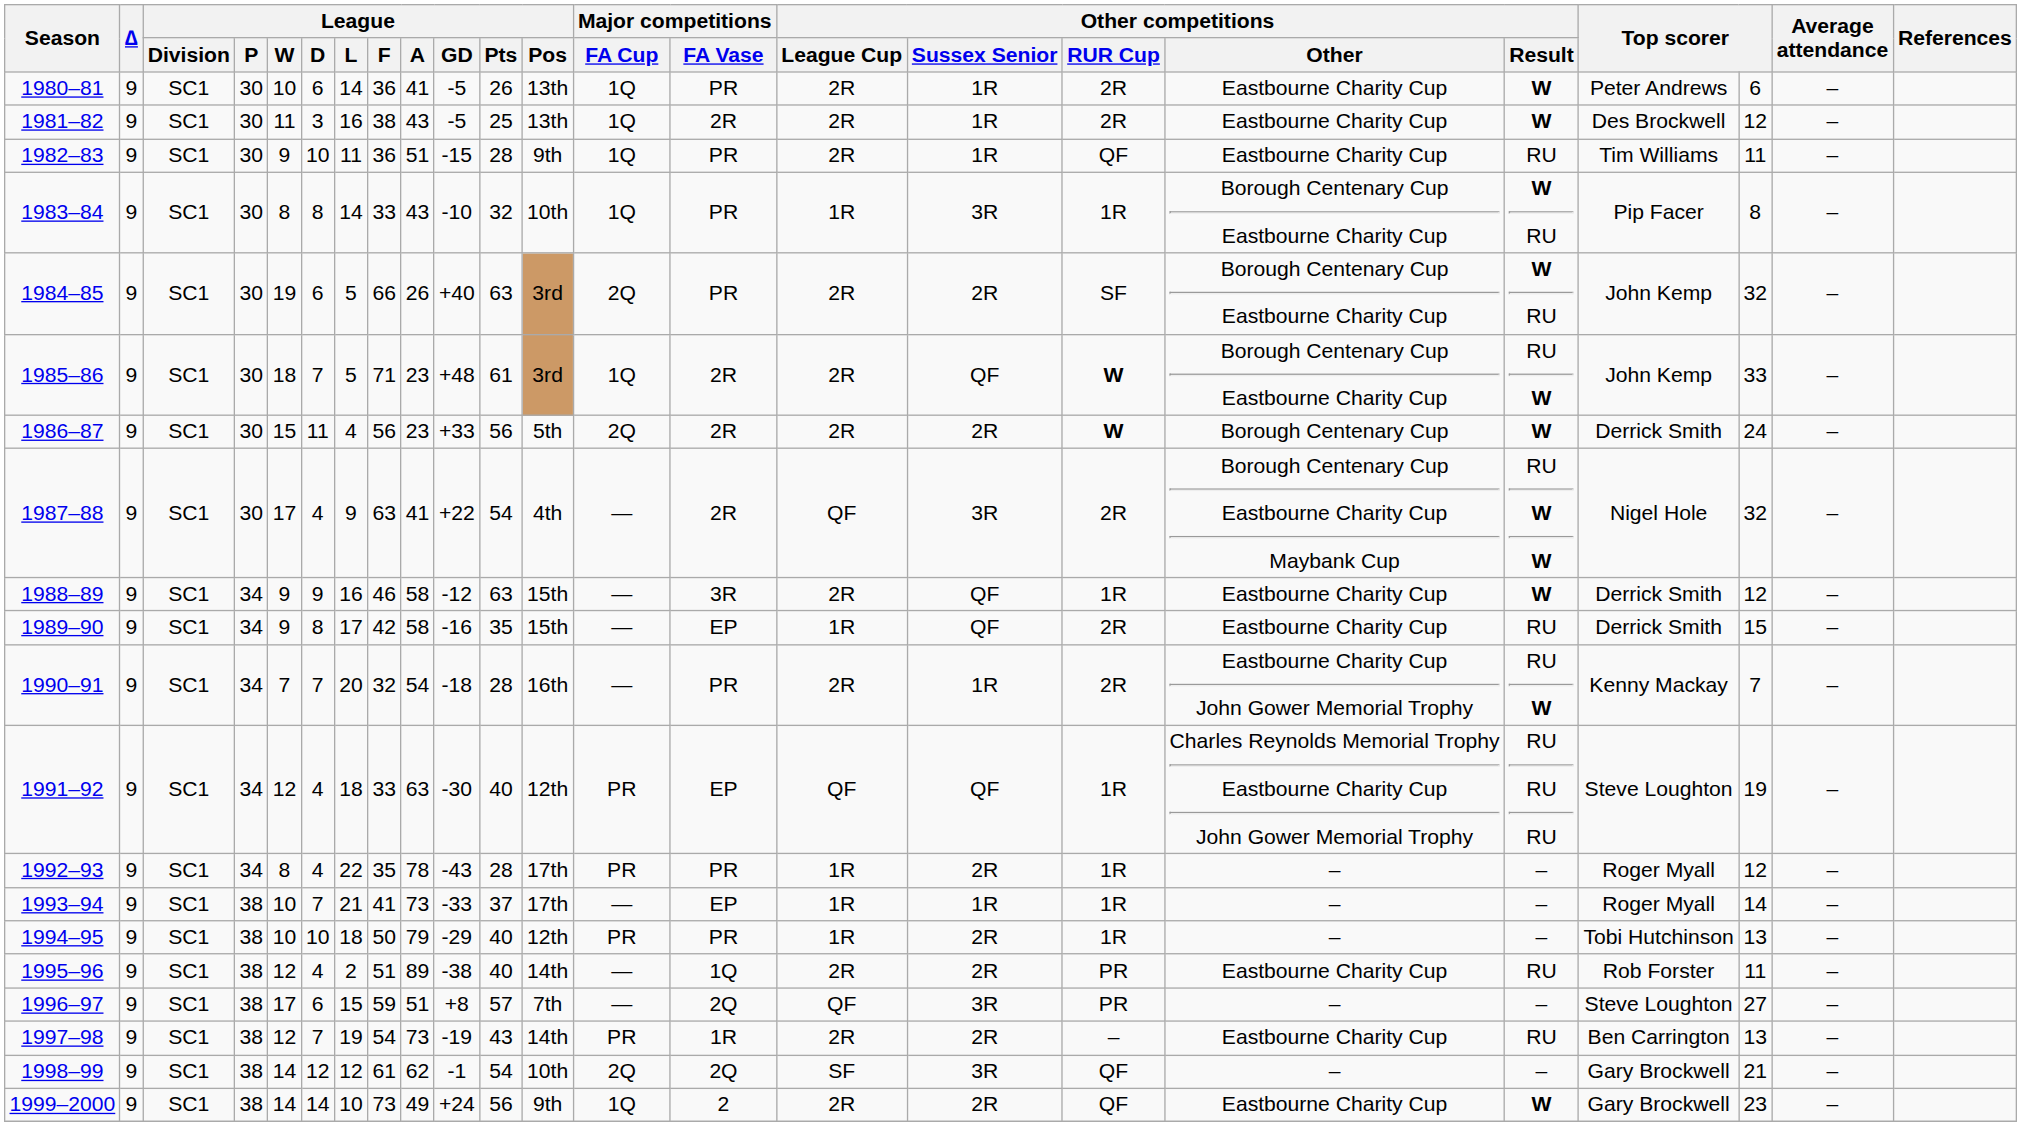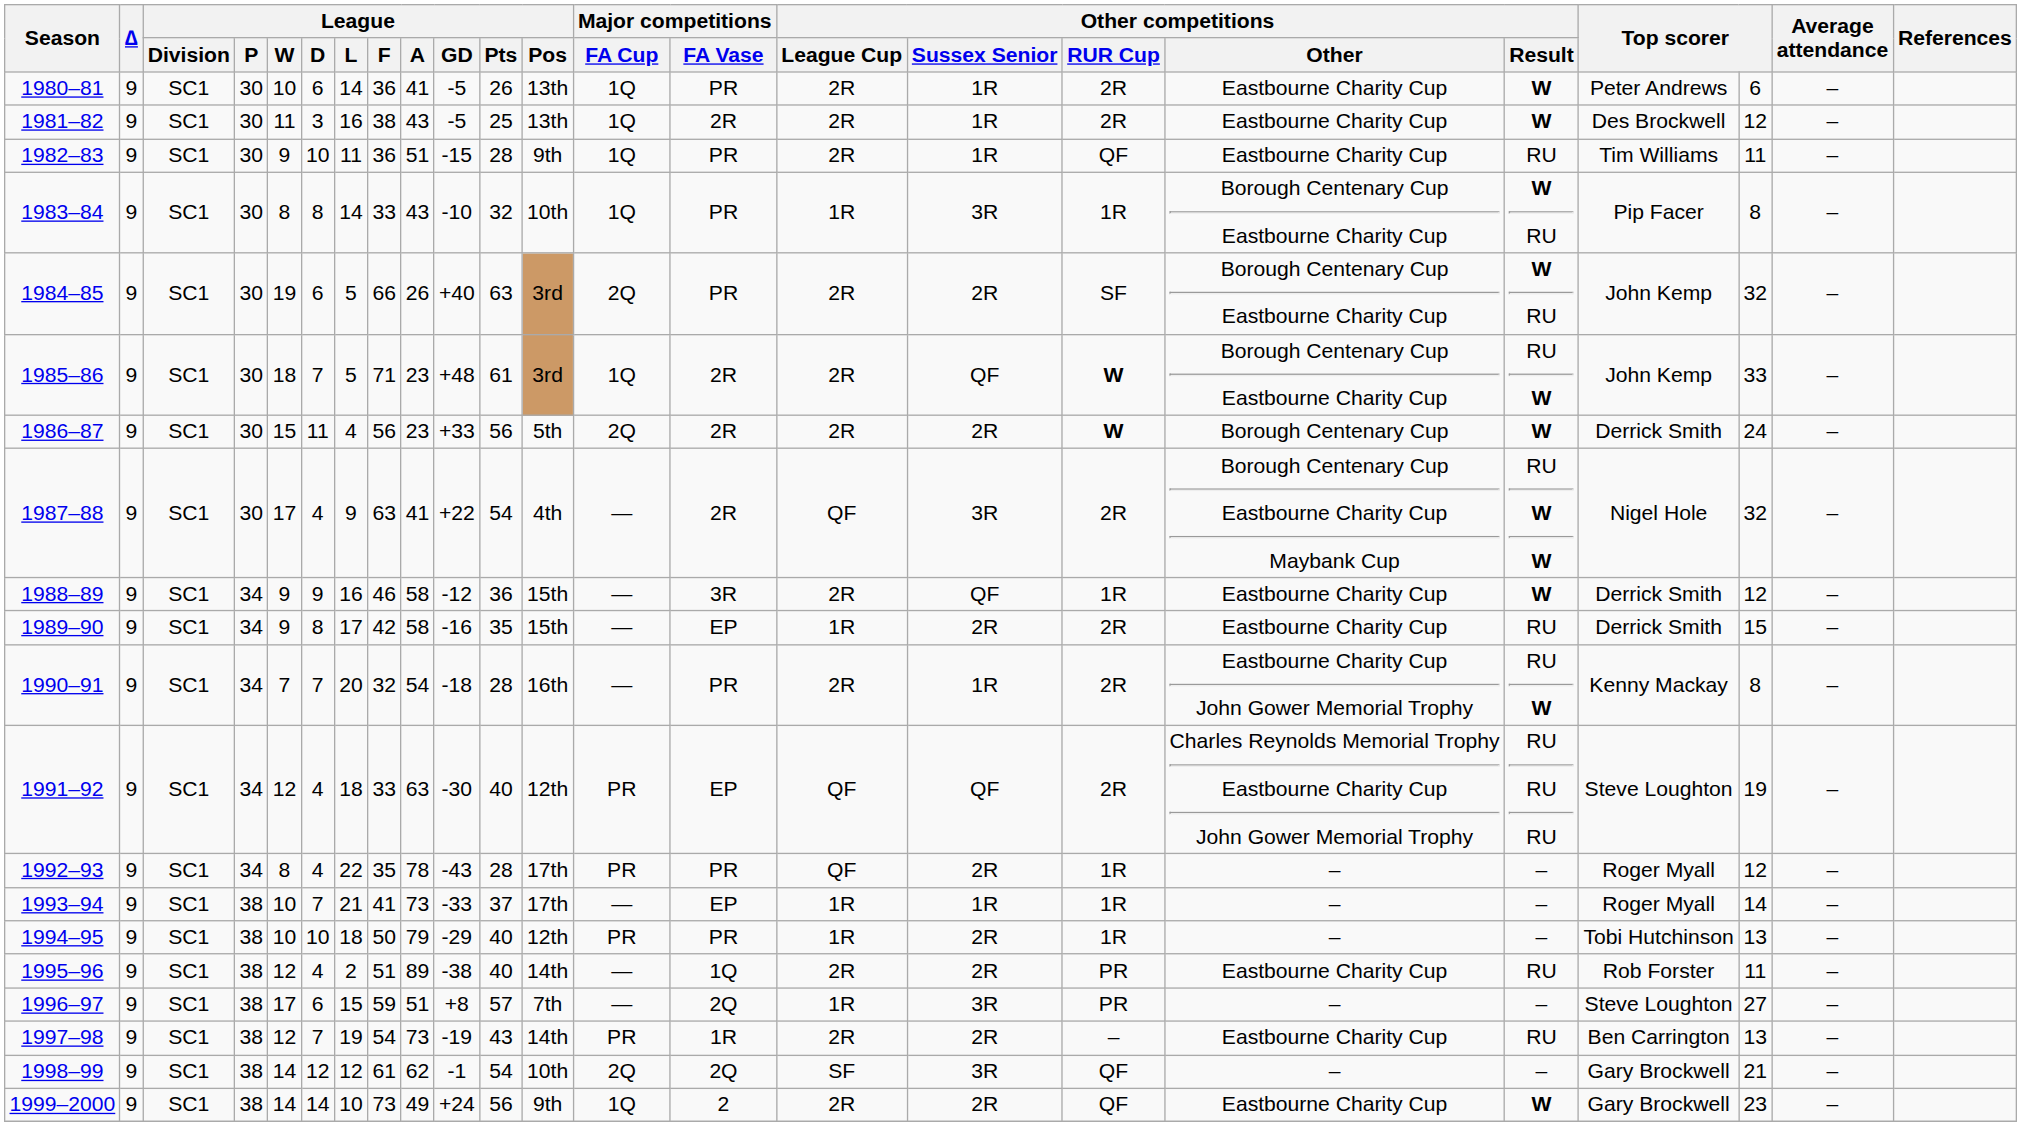1988–89 | League / Pts: 63 -> 36
1989–90 | Other competitions / Sussex Senior: QF -> 2R
1990–91 | column 21: 7 -> 8
1991–92 | Other competitions / RUR Cup: 1R -> 2R
1992–93 | Other competitions / League Cup: 1R -> QF
1996–97 | Other competitions / League Cup: QF -> 1R
